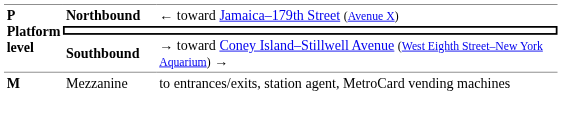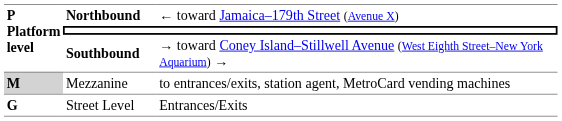Mezzanine | column 1: no background -> lightgrey background
+ row: G | Street Level | Entrances/Exits
